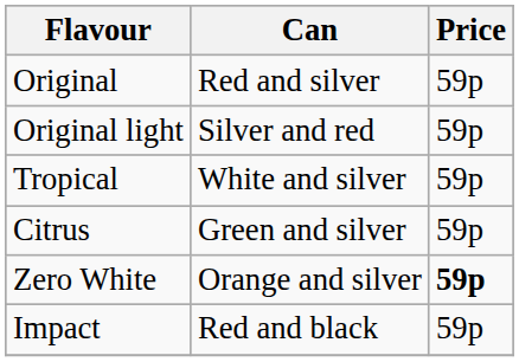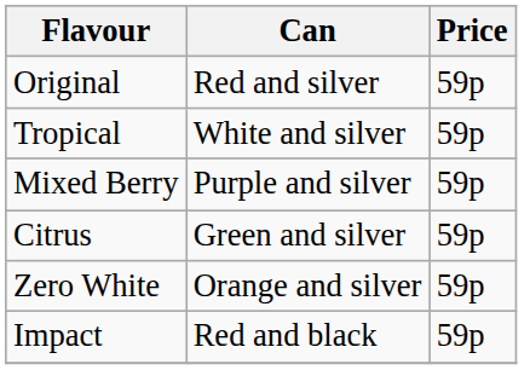- row: Original light | Silver and red | 59p
+ row: Mixed Berry | Purple and silver | 59p
Zero White | Price: bold -> normal
